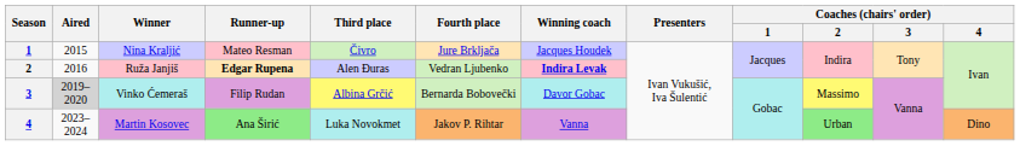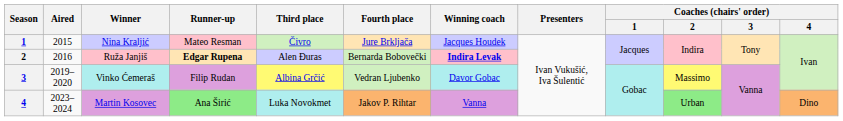Ruža Janjiš | Fourth place: Vedran Ljubenko -> Bernarda Bobovečki
Vinko Ćemeraš | Aired: lightgrey background -> no background
Vinko Ćemeraš | Fourth place: Bernarda Bobovečki -> Vedran Ljubenko
